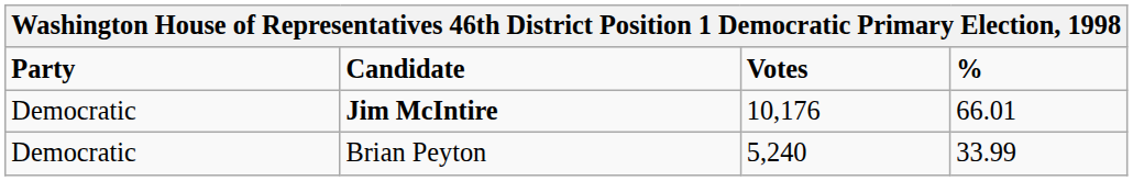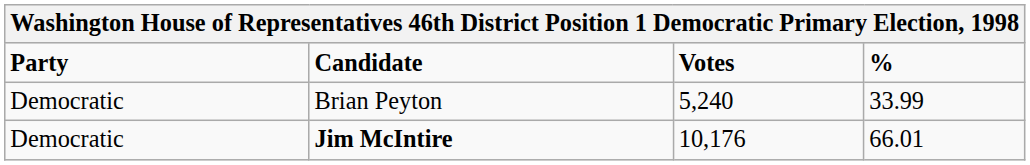rows swapped: Jim McIntire <-> Brian Peyton
